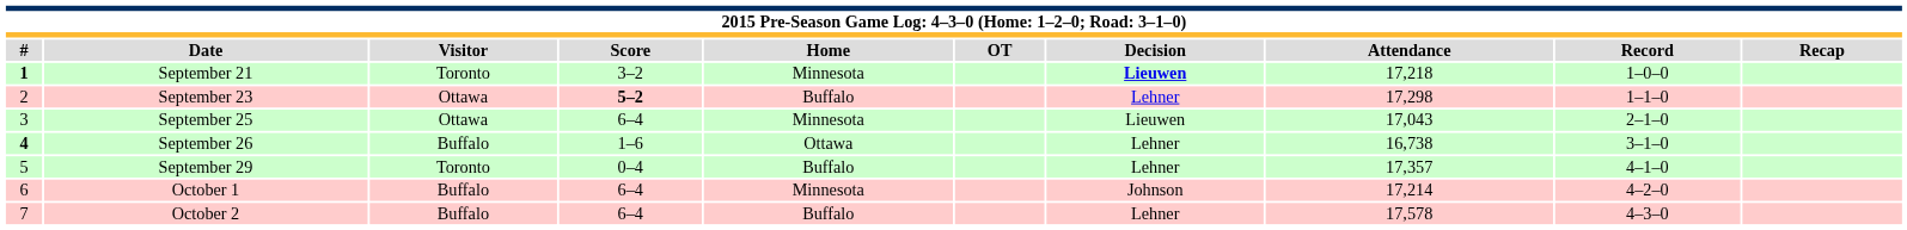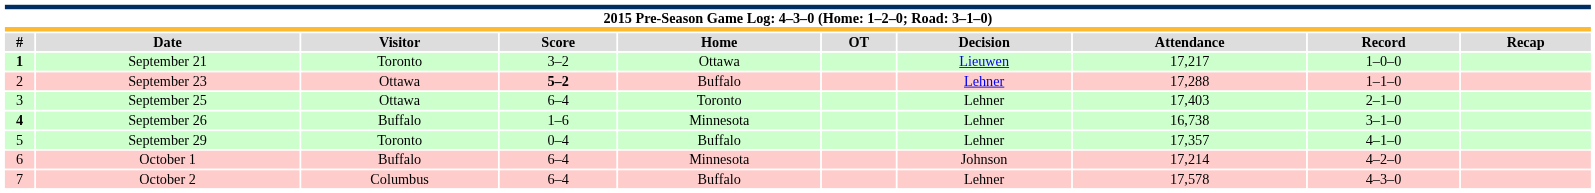September 21 | Home: Minnesota -> Ottawa
September 21 | Decision: bold -> normal
September 21 | Attendance: 17,218 -> 17,217
September 23 | Attendance: 17,298 -> 17,288
September 25 | Home: Minnesota -> Toronto
September 25 | Decision: Lieuwen -> Lehner
September 25 | Attendance: 17,043 -> 17,403
September 26 | Home: Ottawa -> Minnesota
October 2 | Visitor: Buffalo -> Columbus
